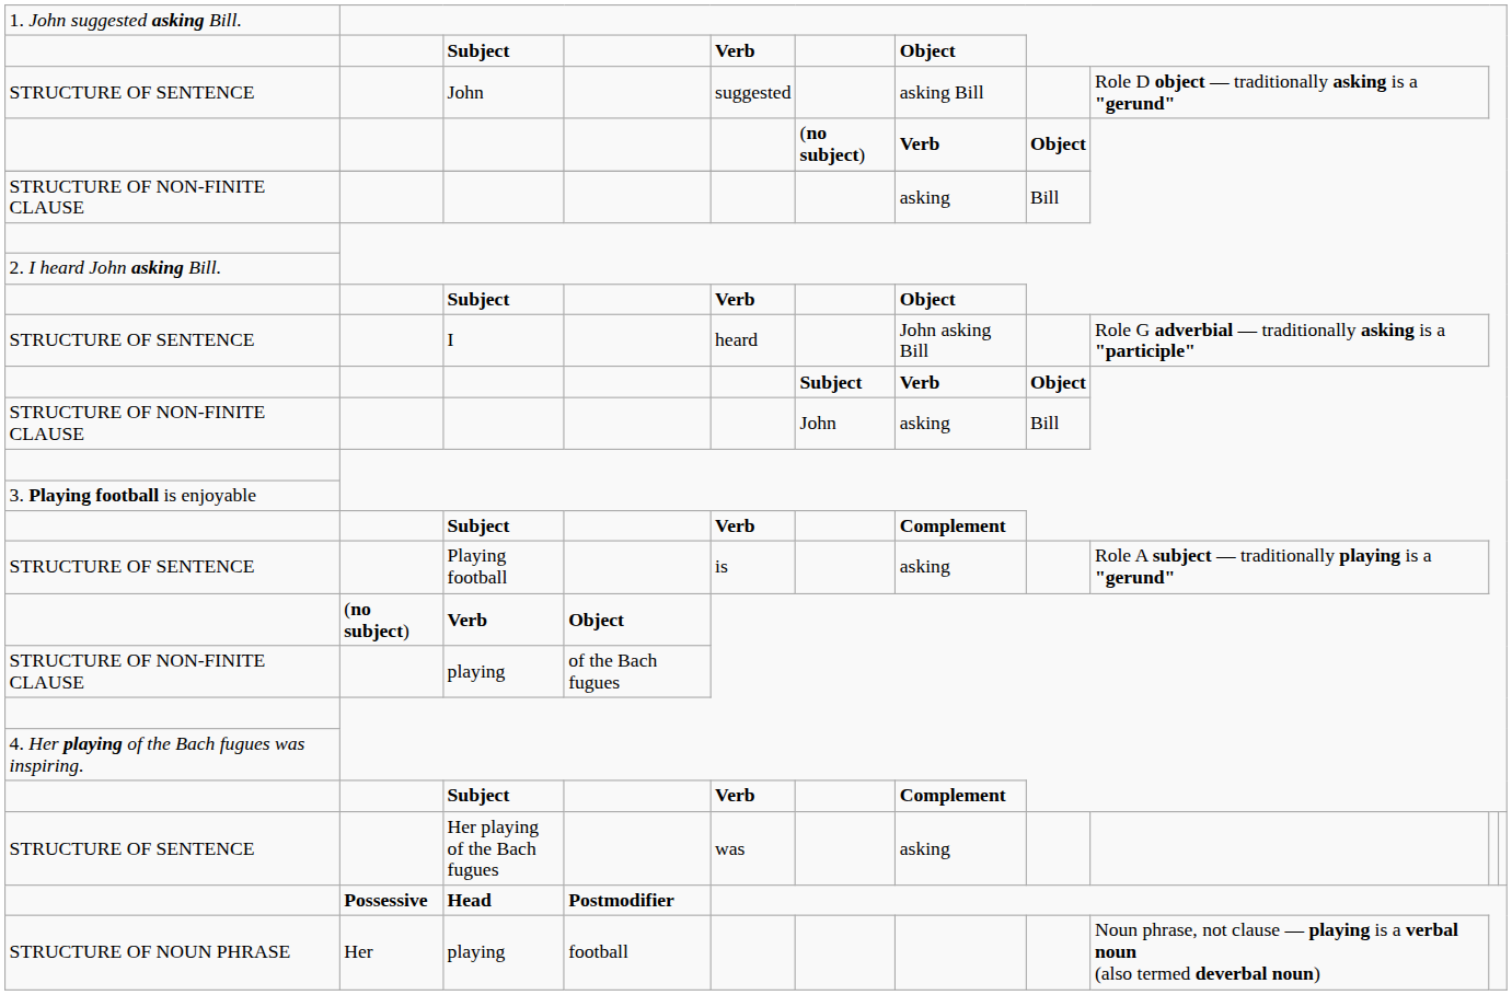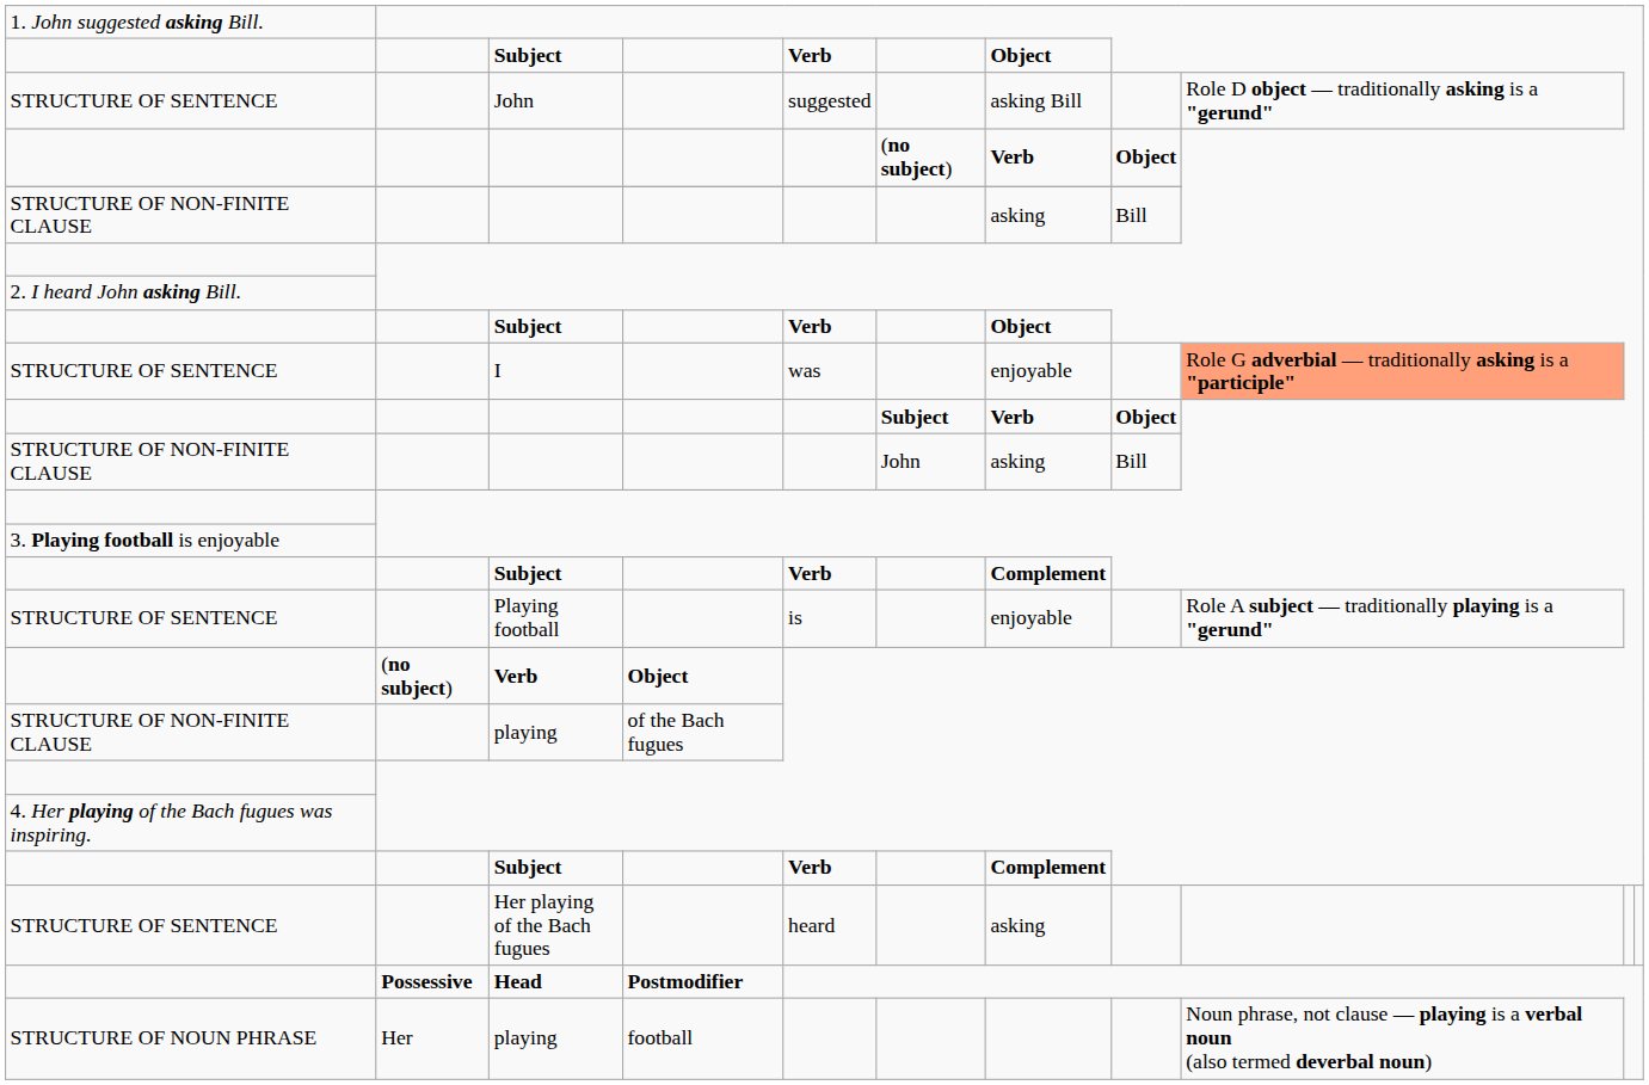I | column 5: heard -> was
I | column 7: John asking Bill -> enjoyable
I | column 9: no background -> lightsalmon background
Playing football | column 7: asking -> enjoyable
Her playing of the Bach fugues | column 5: was -> heard
